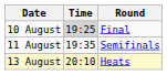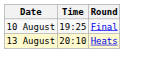10 August | Time: lightgrey background -> no background
- row: 11 August | 19:35 | Semifinals
